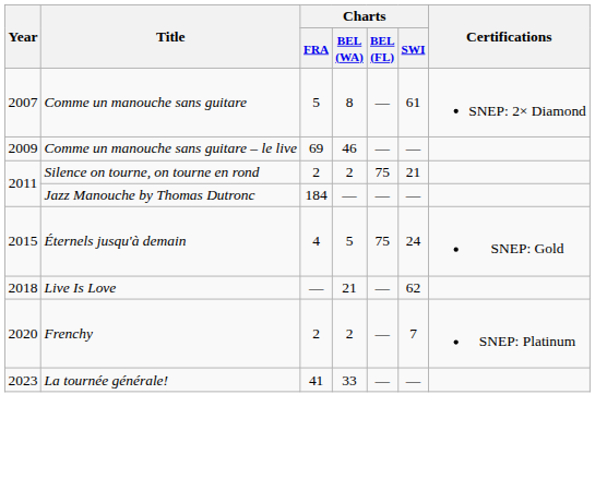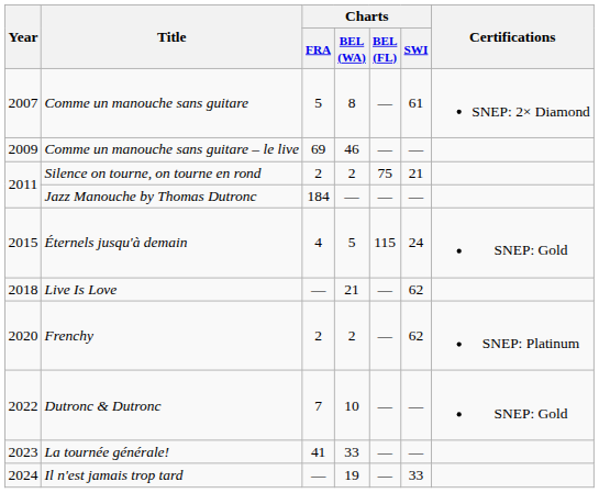Éternels jusqu'à demain | Charts / BEL (FL): 75 -> 115
Frenchy | Charts / SWI: 7 -> 62
+ row: 2022 | Dutronc & Dutronc | 7 | 10 | — | — | SNEP: Gold
+ row: 2024 | Il n'est jamais trop tard | — | 19 | — | 33
